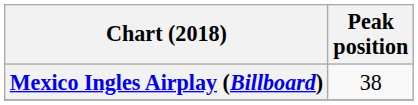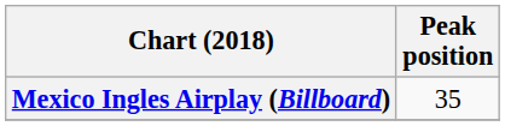Mexico Ingles Airplay (Billboard) | Peak position: 38 -> 35
